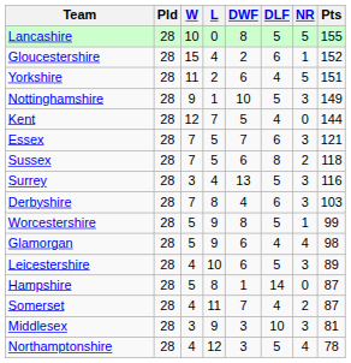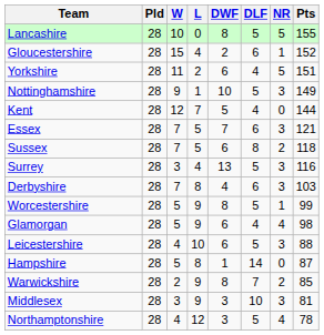Leicestershire | Pts: 89 -> 88
- row: Somerset | 28 | 4 | 11 | 7 | 4 | 2 | 87
+ row: Warwickshire | 28 | 2 | 9 | 8 | 7 | 2 | 85
